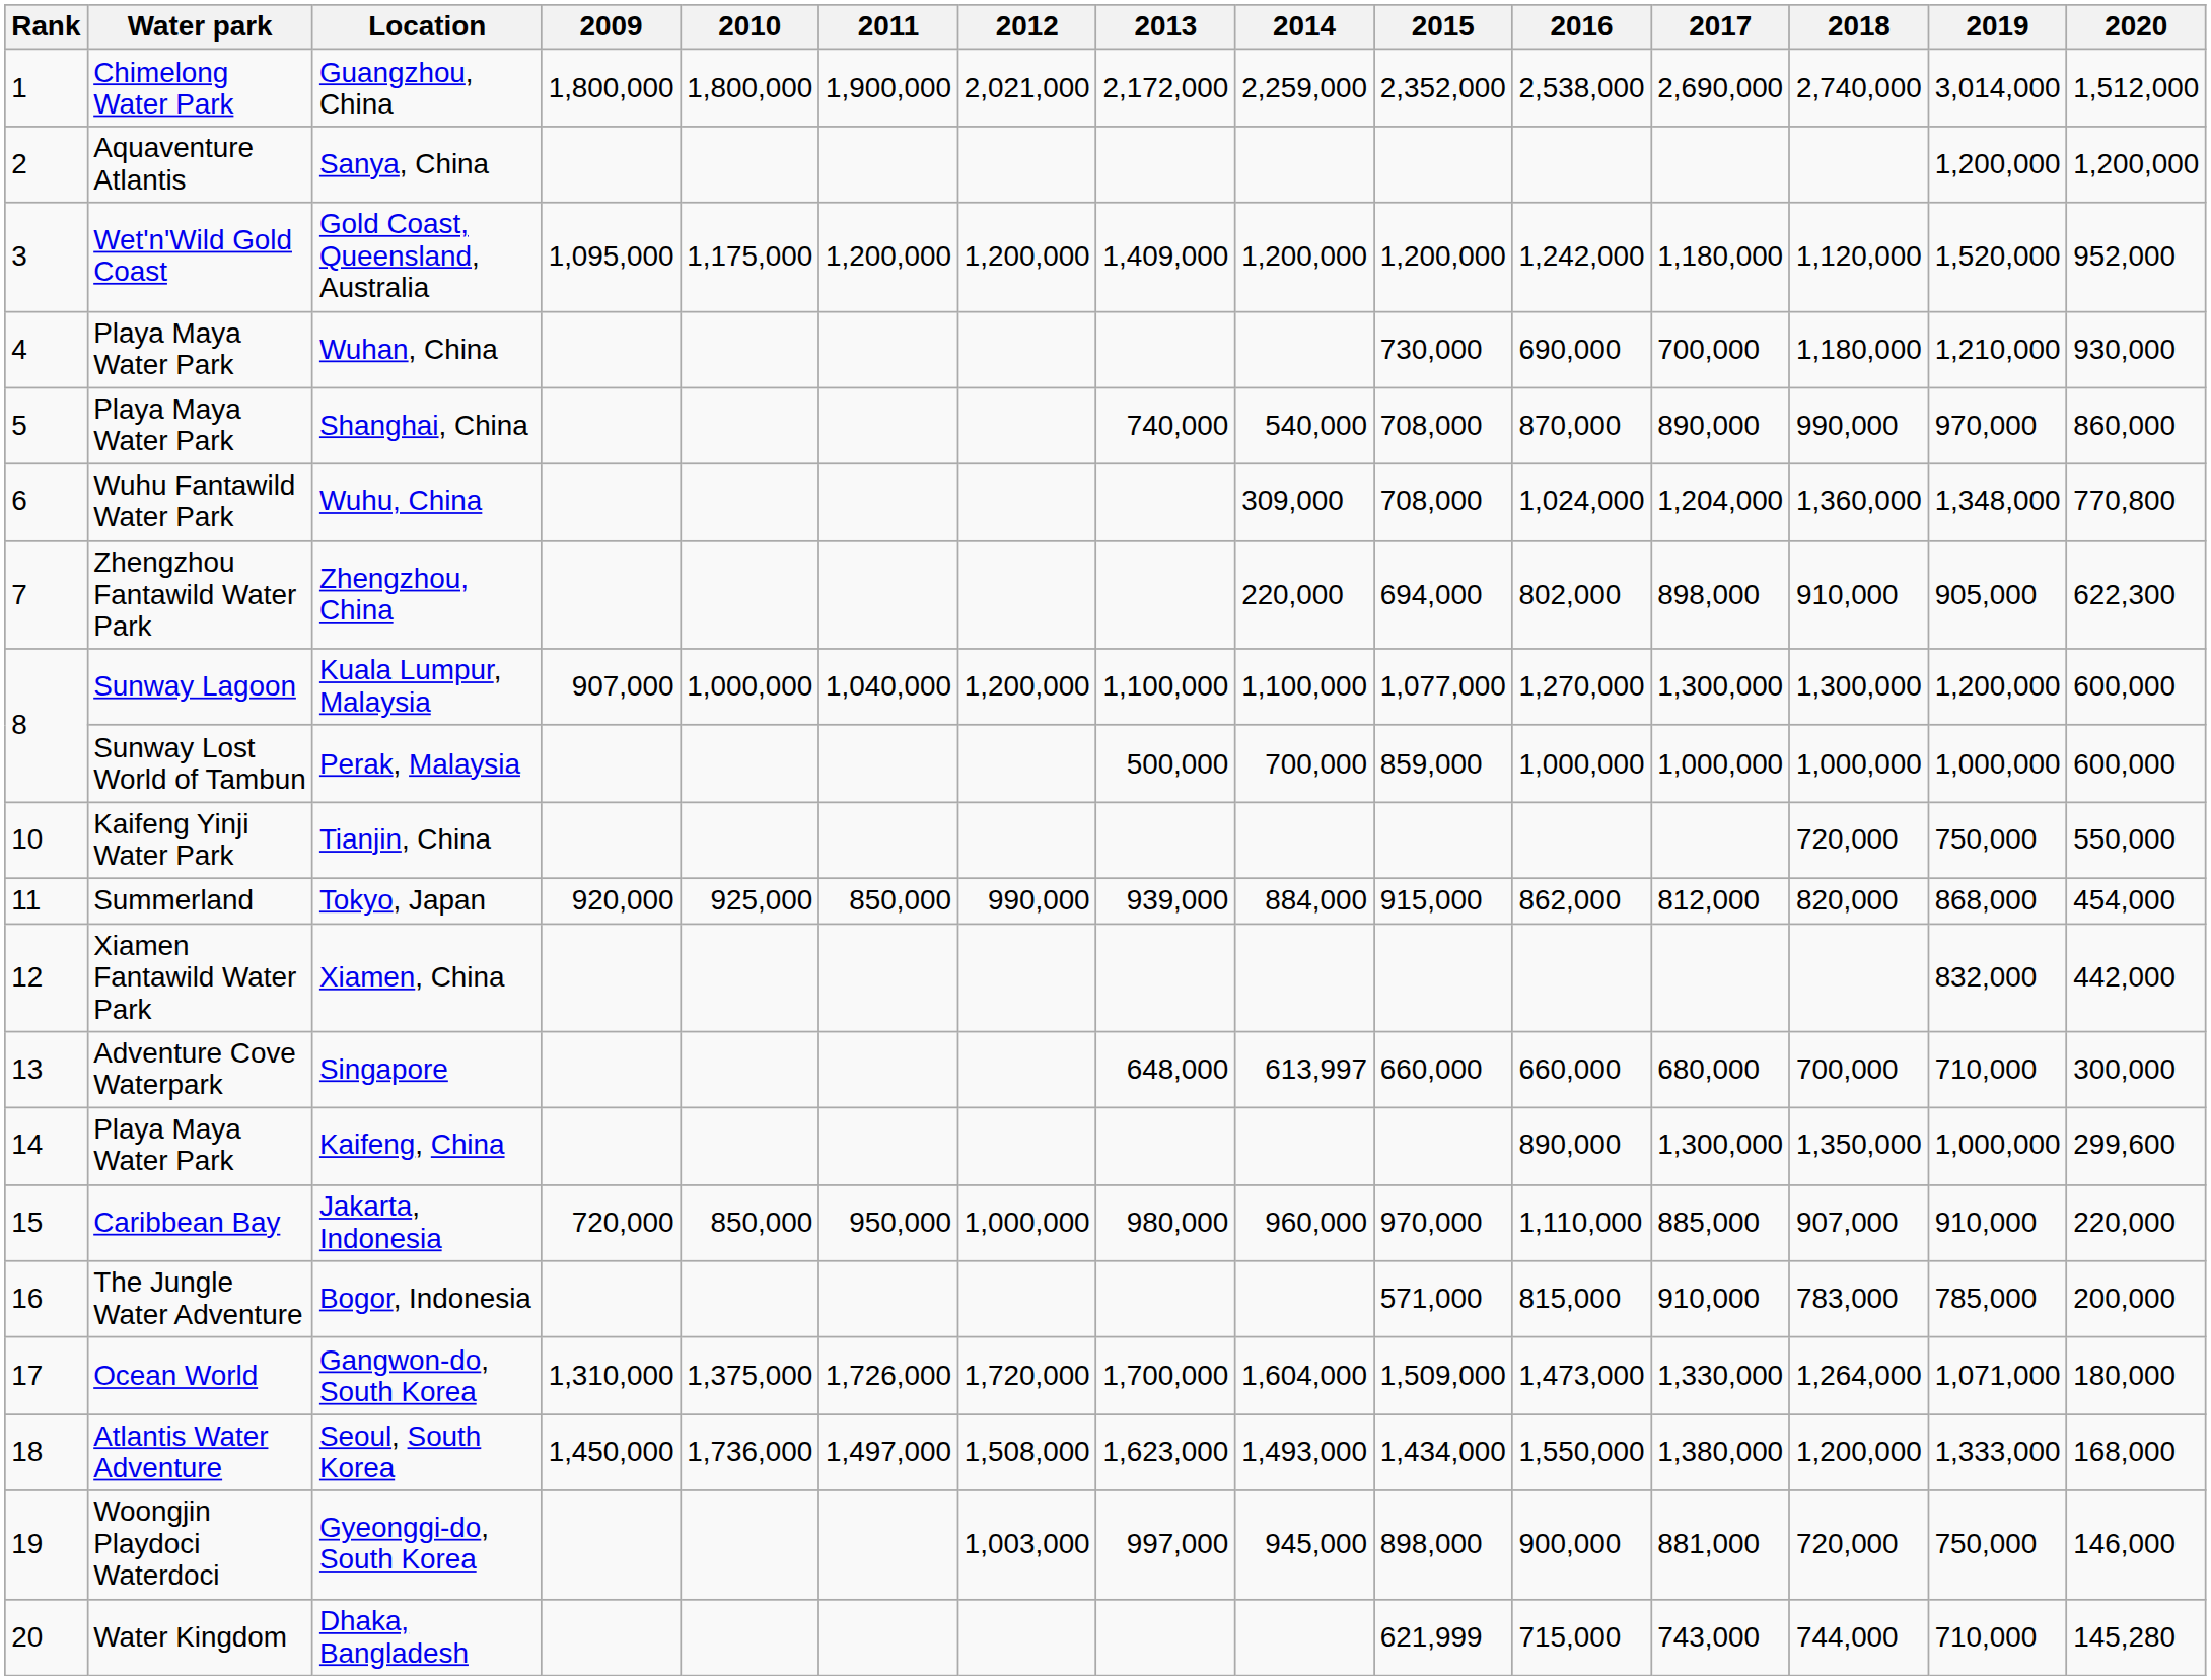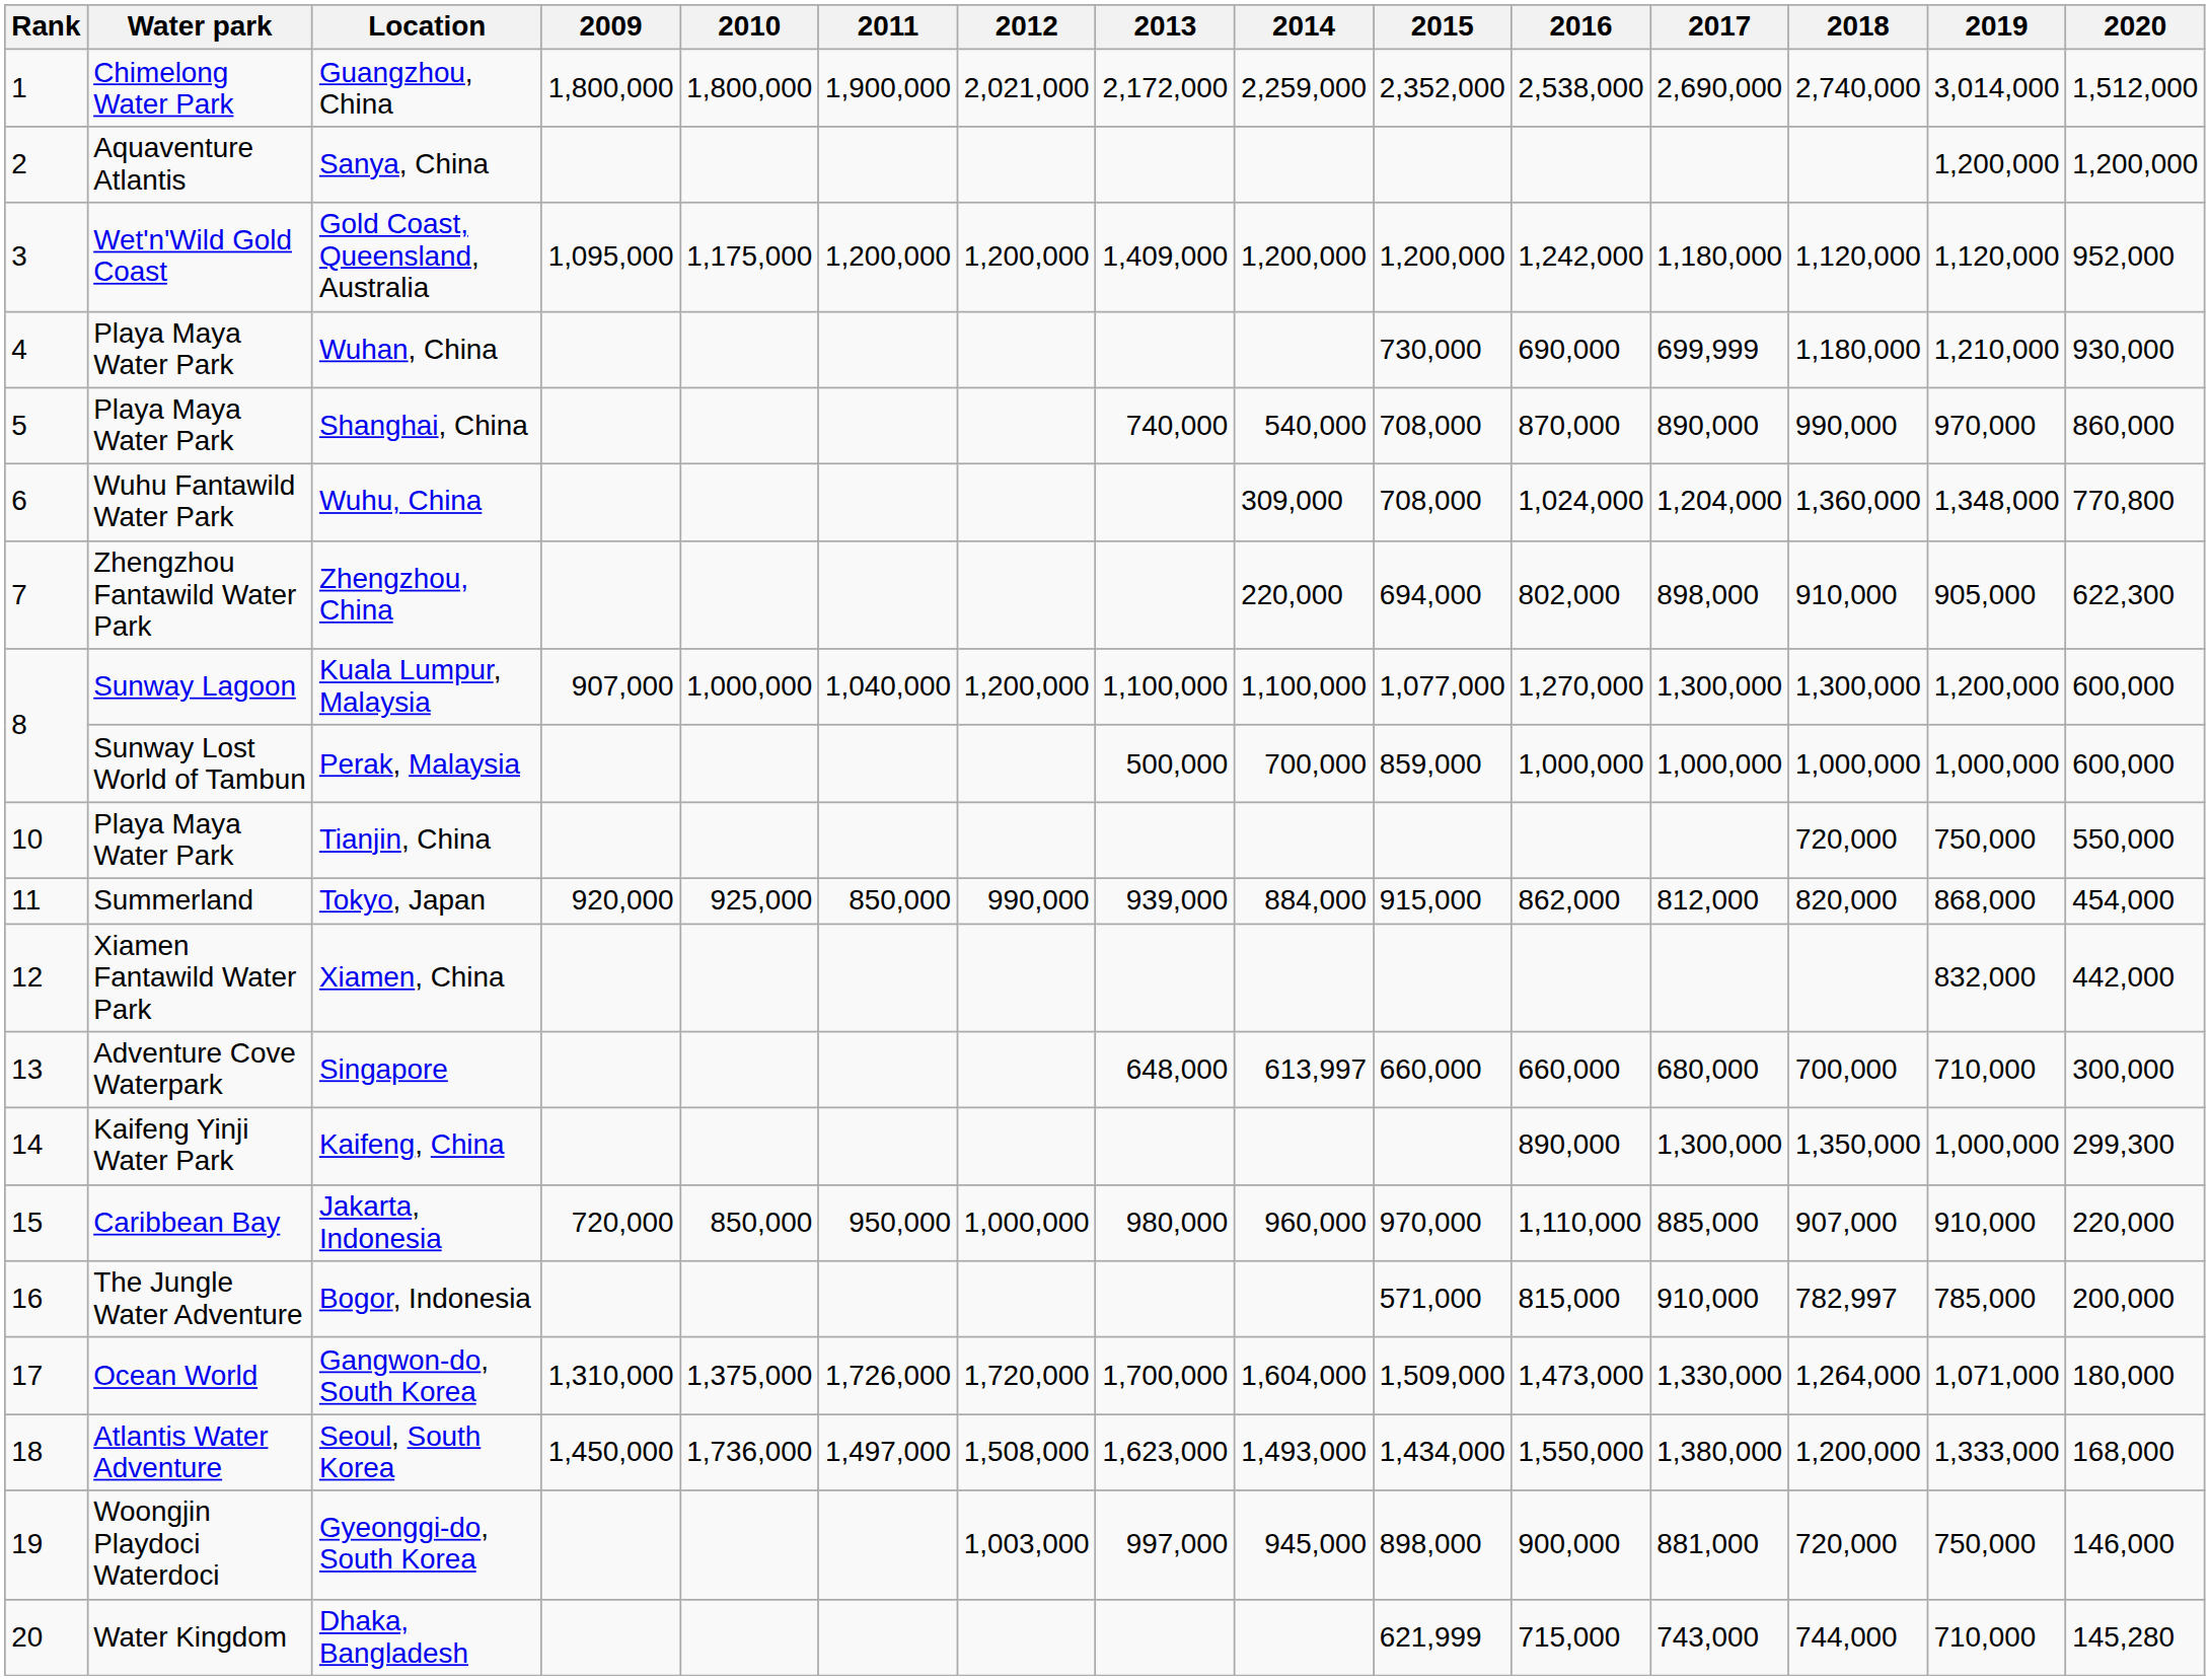Gold Coast, Queensland, Australia | 2019: 1,520,000 -> 1,120,000
Wuhan, China | 2017: 700,000 -> 699,999
Tianjin, China | Water park: Kaifeng Yinji Water Park -> Playa Maya Water Park
Kaifeng, China | Water park: Playa Maya Water Park -> Kaifeng Yinji Water Park
Kaifeng, China | 2020: 299,600 -> 299,300
Bogor, Indonesia | 2018: 783,000 -> 782,997
